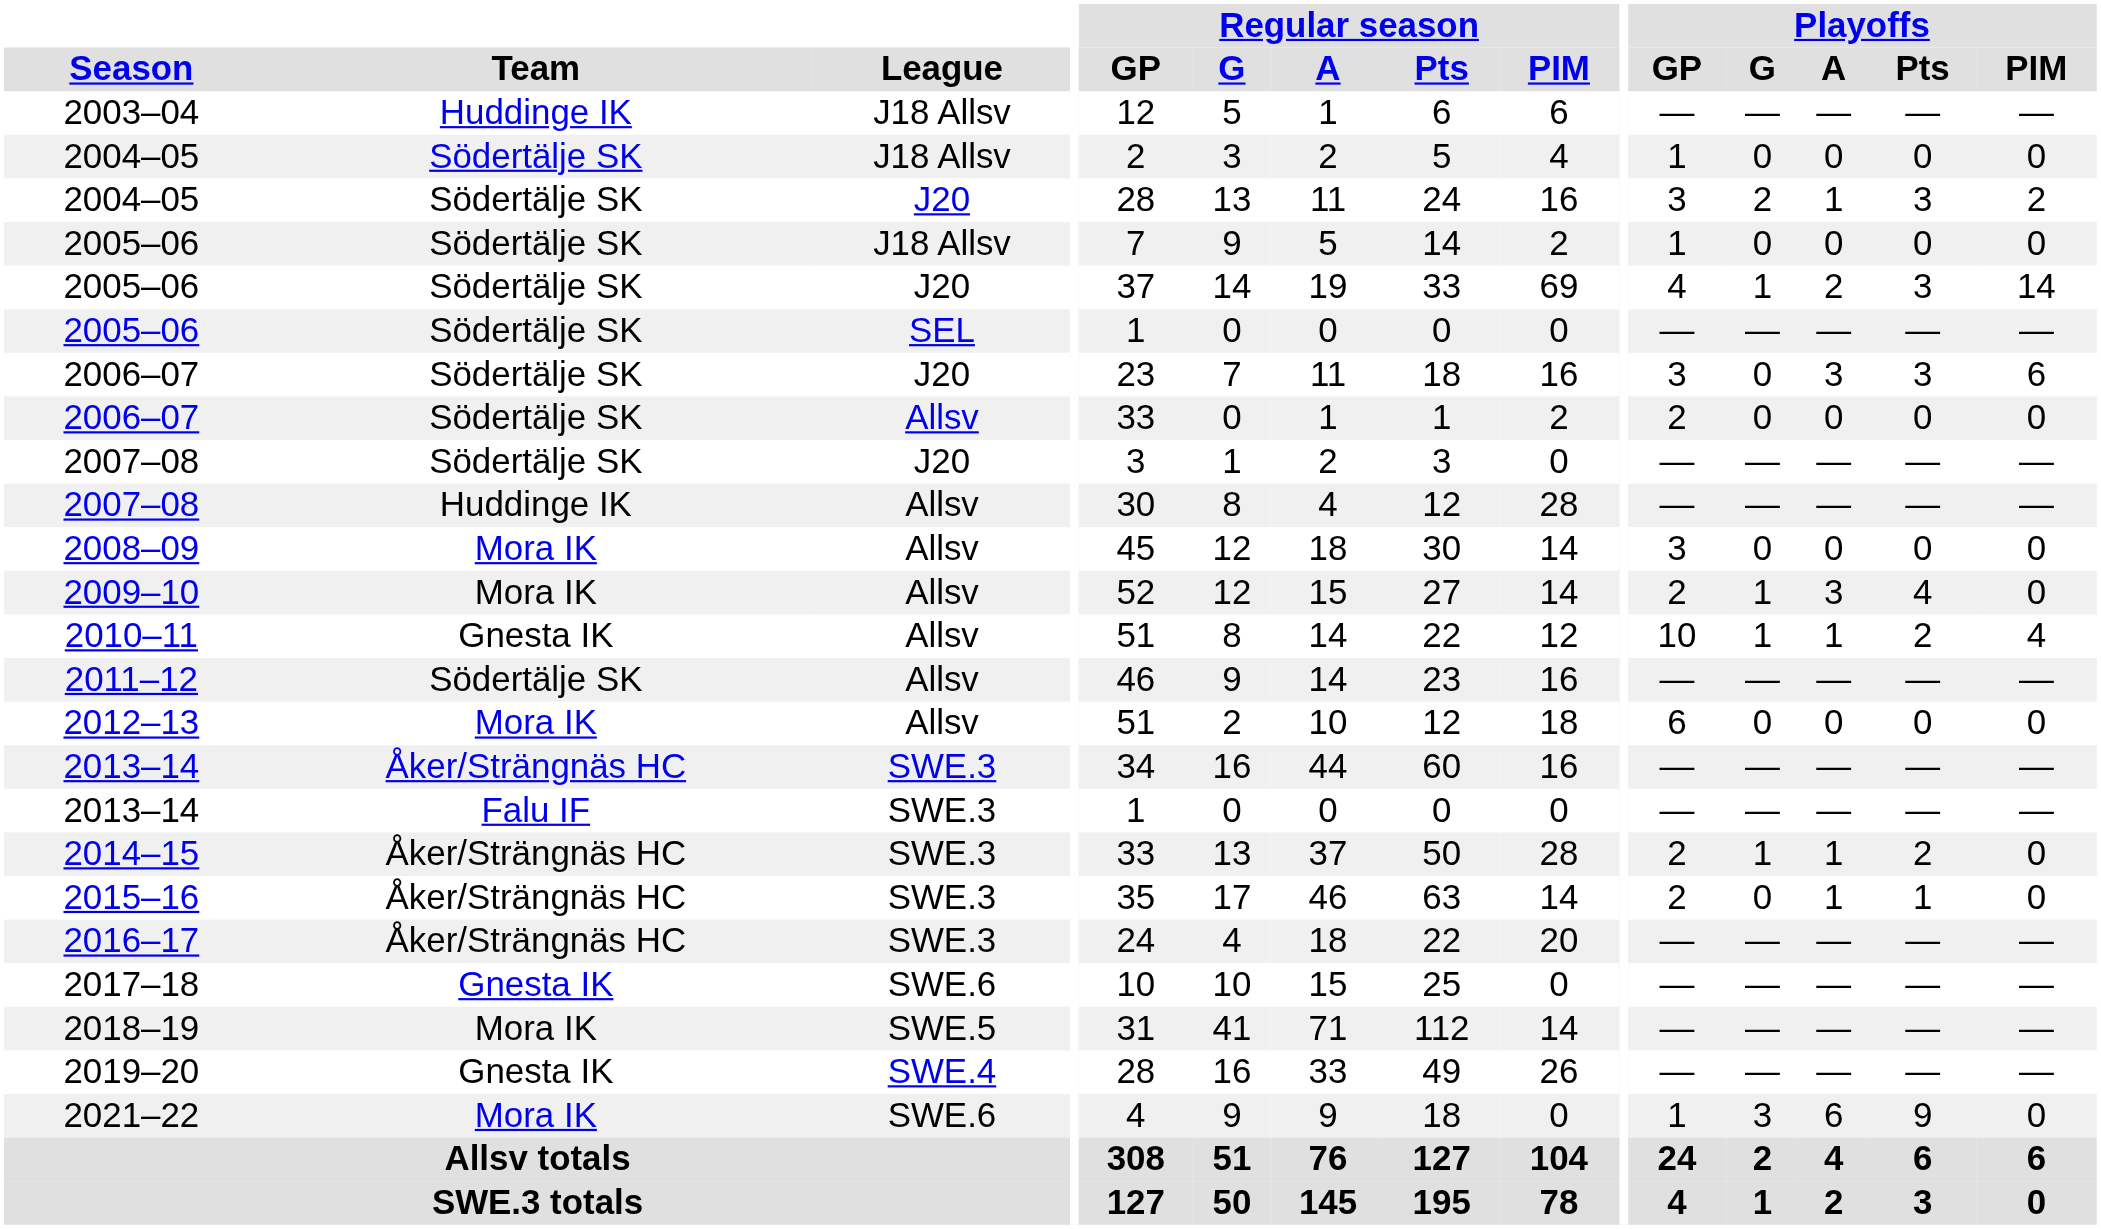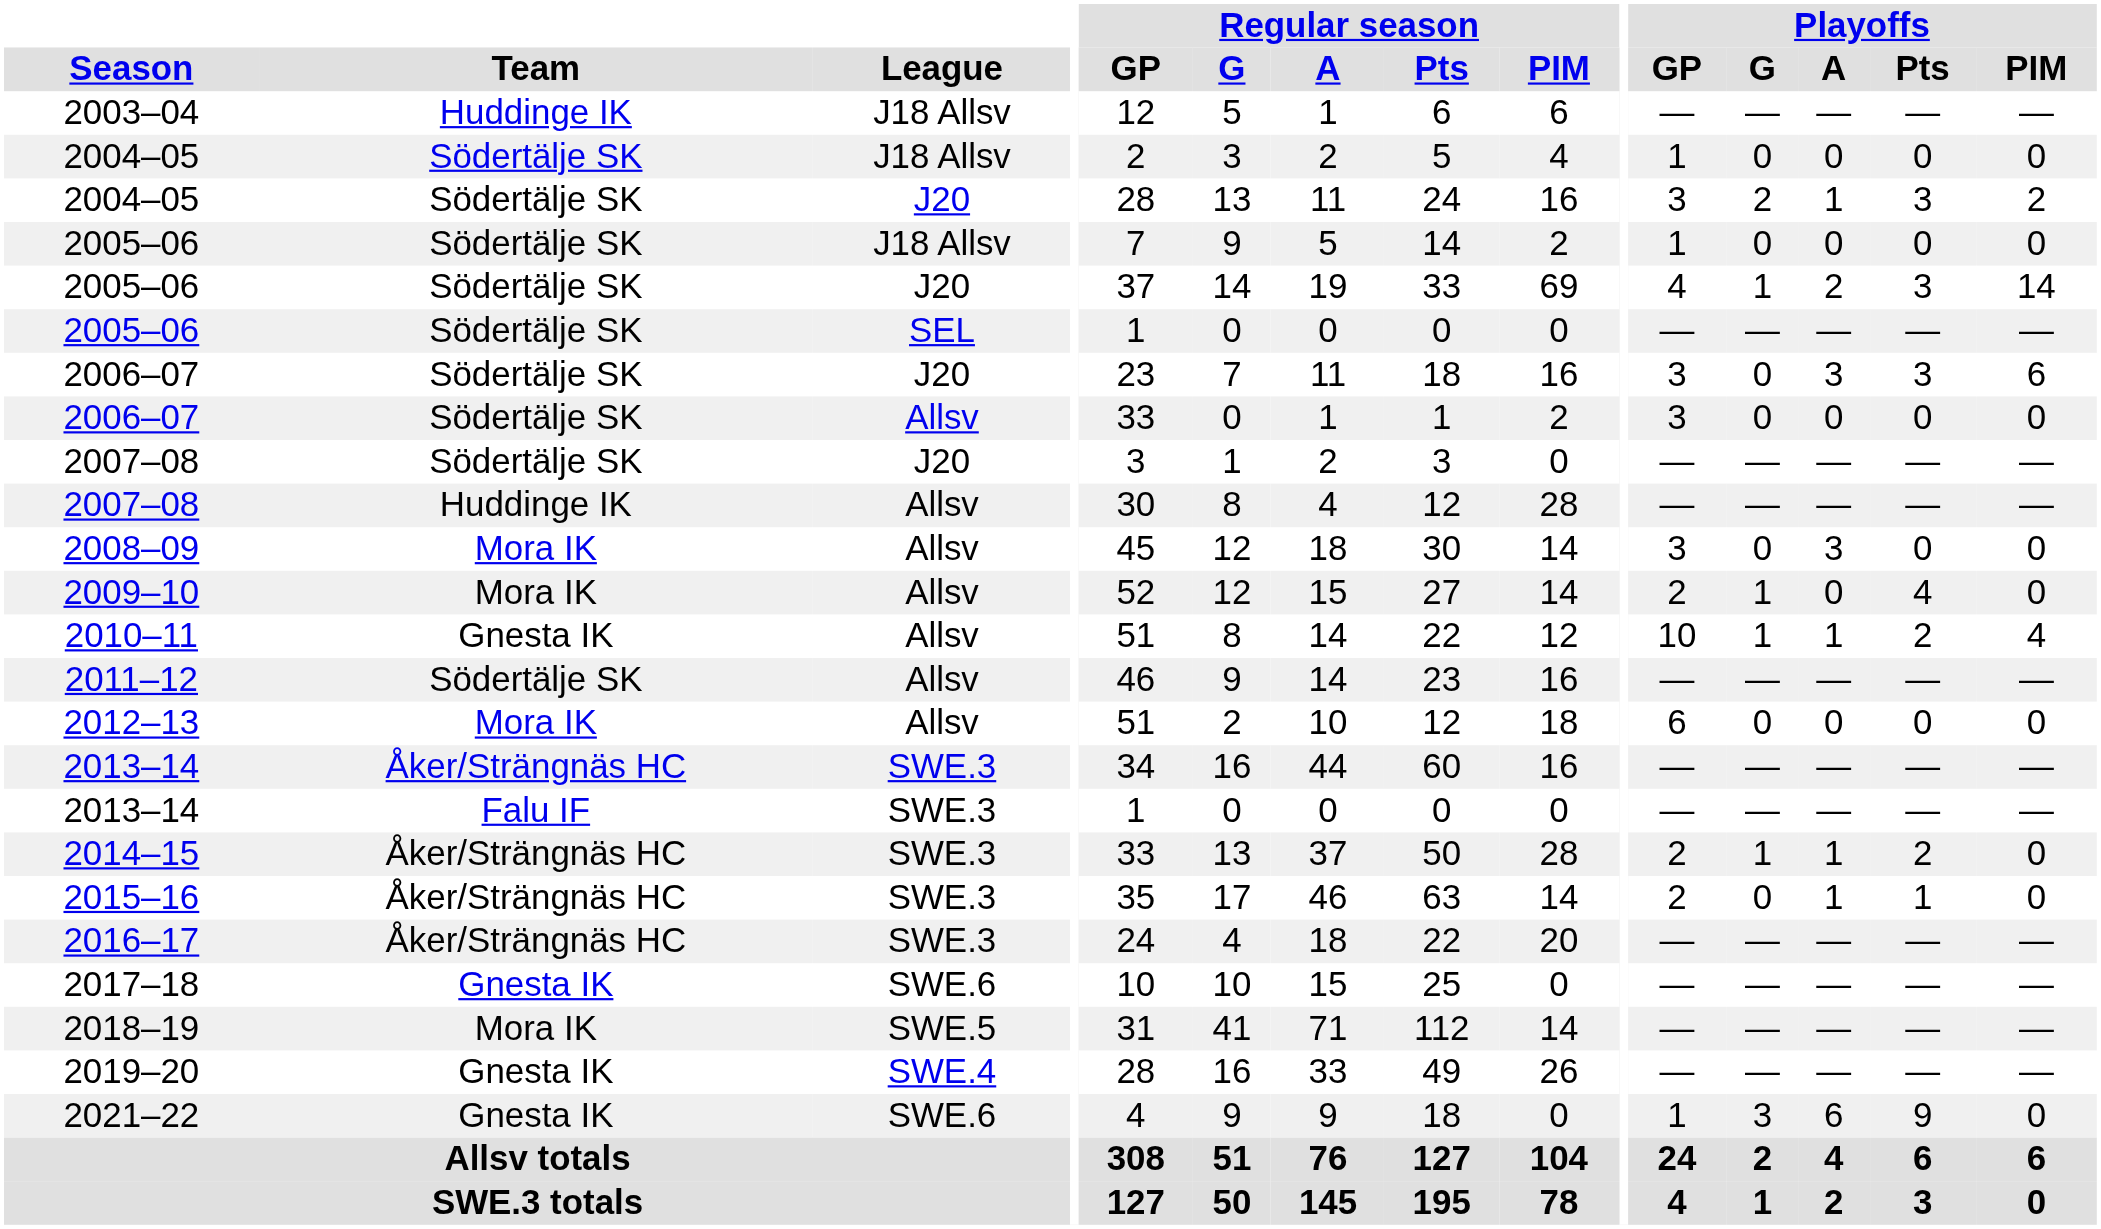2006–07 / Allsv | Playoffs / GP: 2 -> 3
2008–09 | Playoffs / A: 0 -> 3
2009–10 | Playoffs / A: 3 -> 0
2021–22 | Team: Mora IK -> Gnesta IK
